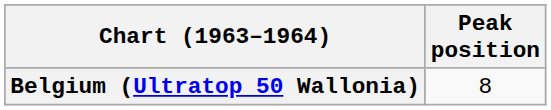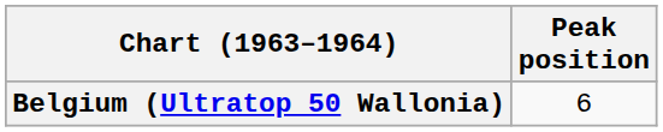Belgium (Ultratop 50 Wallonia) | Peak position: 8 -> 6
